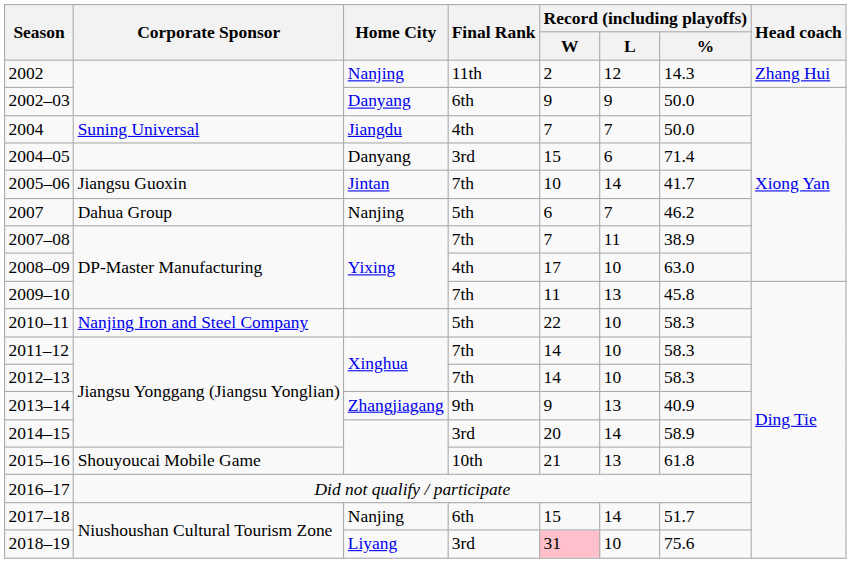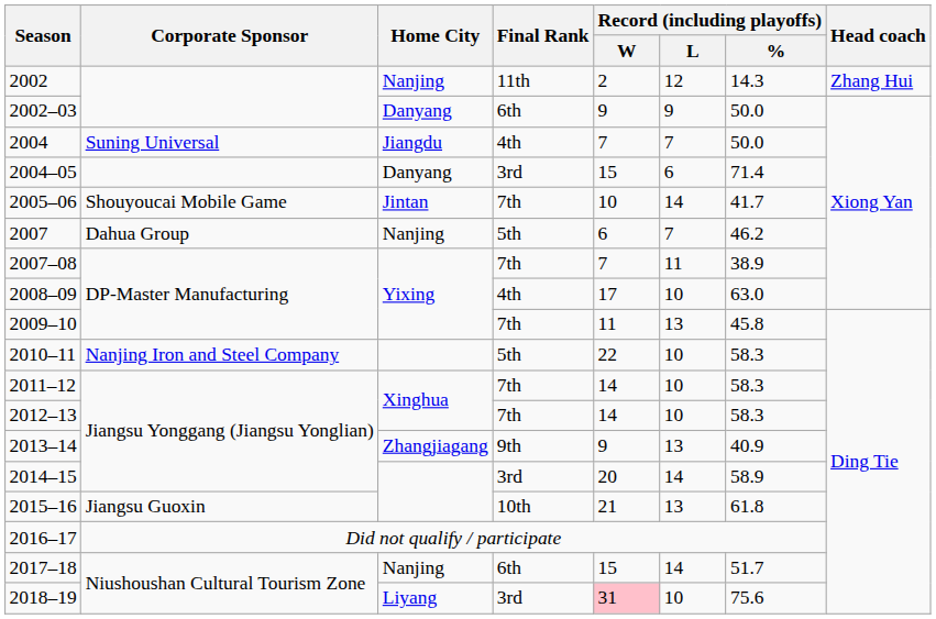2005–06 | Corporate Sponsor: Jiangsu Guoxin -> Shouyoucai Mobile Game
2015–16 | Corporate Sponsor: Shouyoucai Mobile Game -> Jiangsu Guoxin
